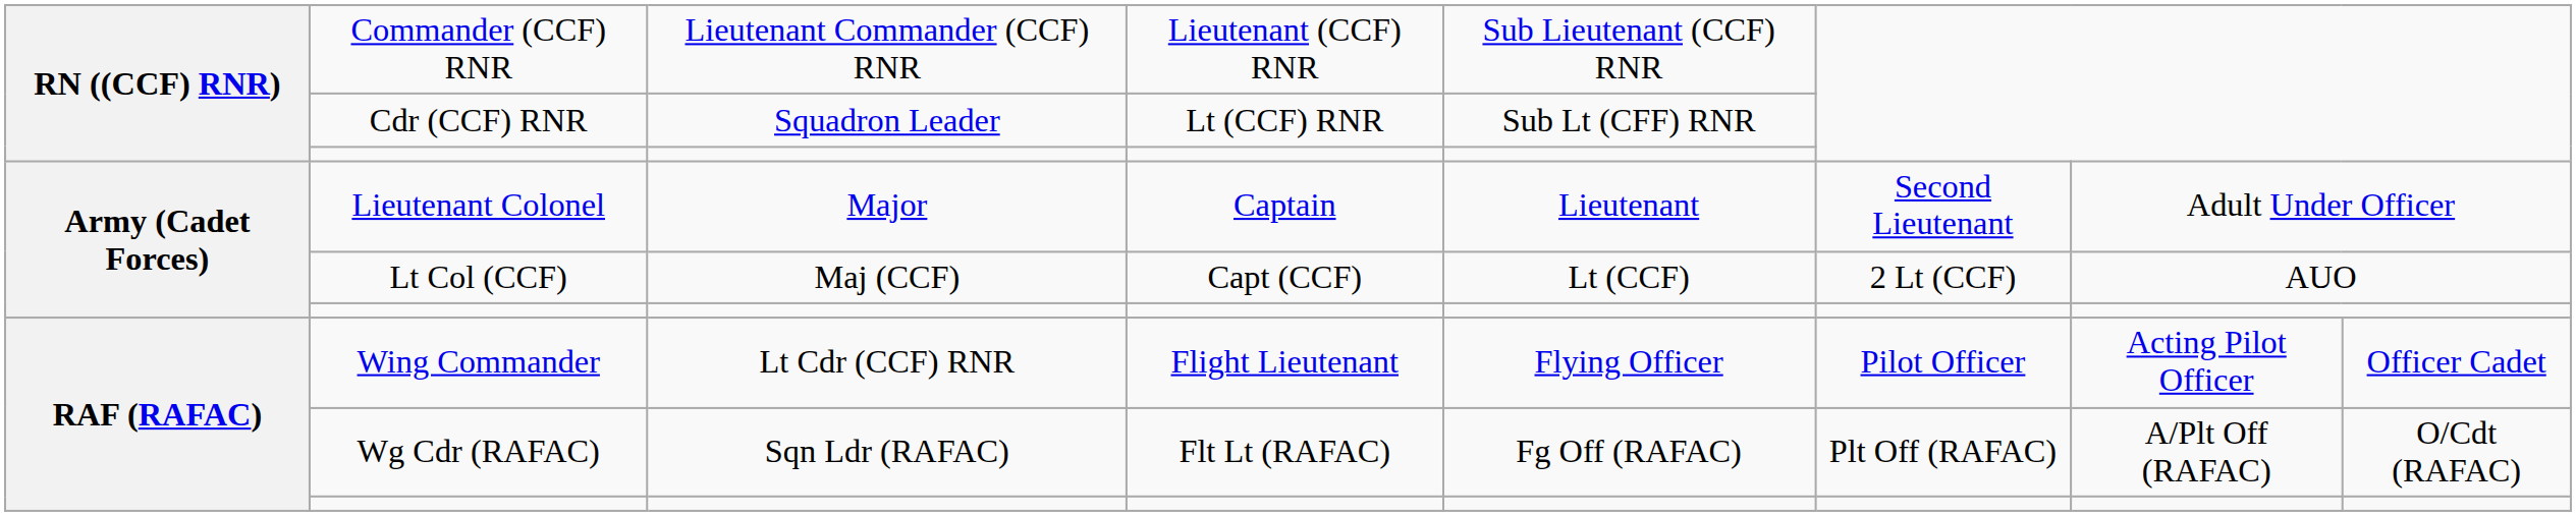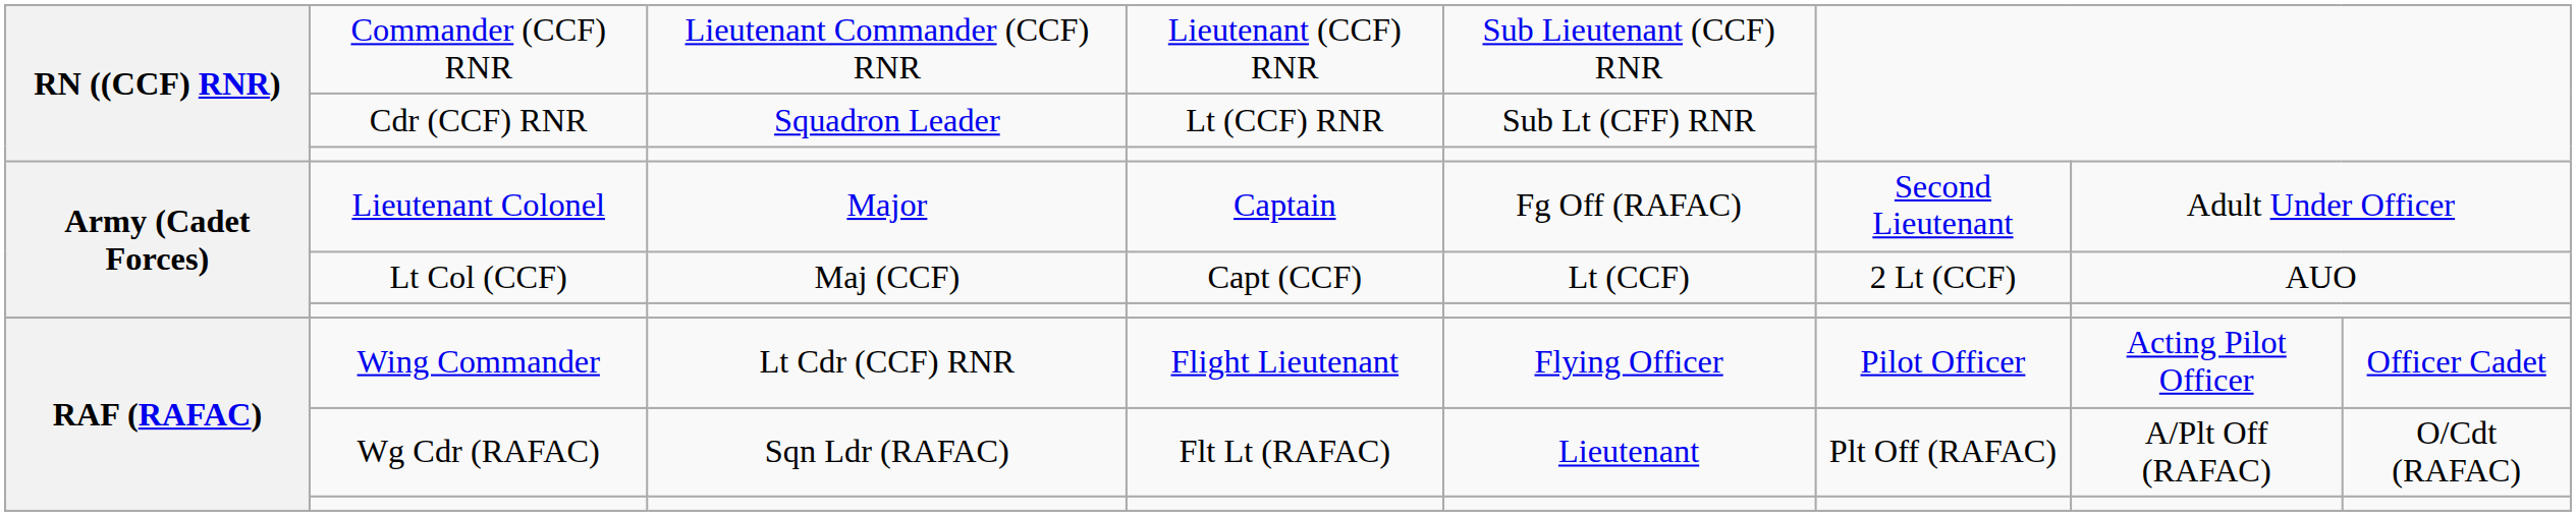Lieutenant Colonel | column 5: Lieutenant -> Fg Off (RAFAC)
Wg Cdr (RAFAC) | column 5: Fg Off (RAFAC) -> Lieutenant
